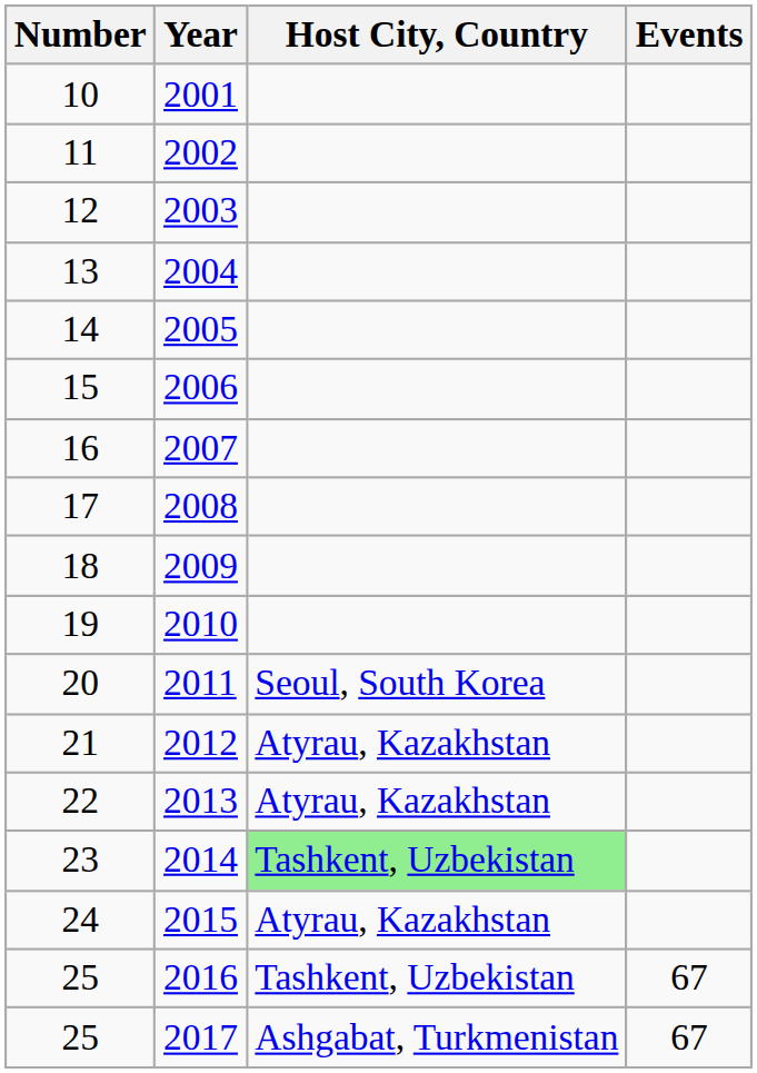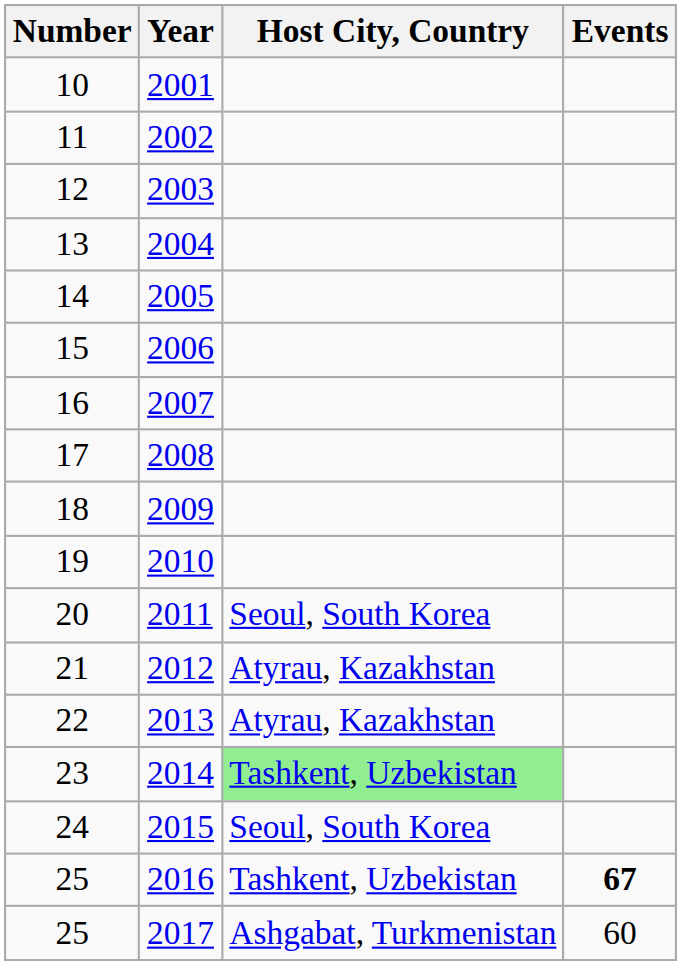2015 | Host City, Country: Atyrau, Kazakhstan -> Seoul, South Korea
2016 | Events: normal -> bold
2017 | Events: 67 -> 60
